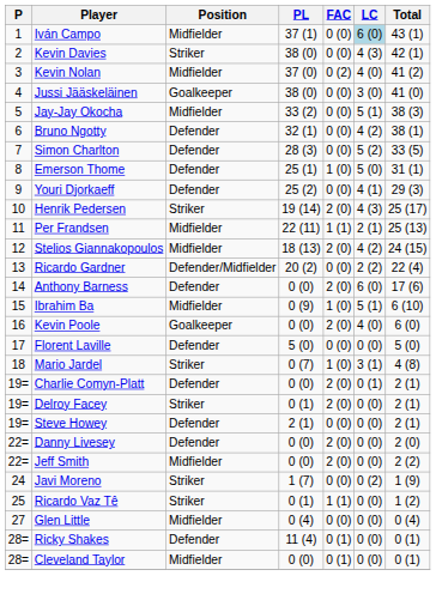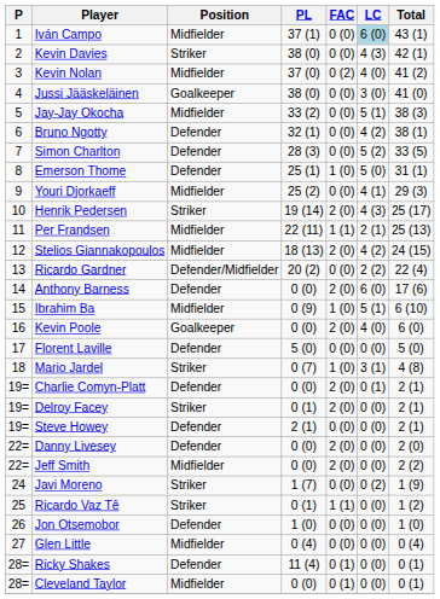Youri Djorkaeff | Position: Defender -> Midfielder
+ row: 26 | Jon Otsemobor | Defender | 1 (0) | 0 (0) | 0 (0) | 1 (0)
